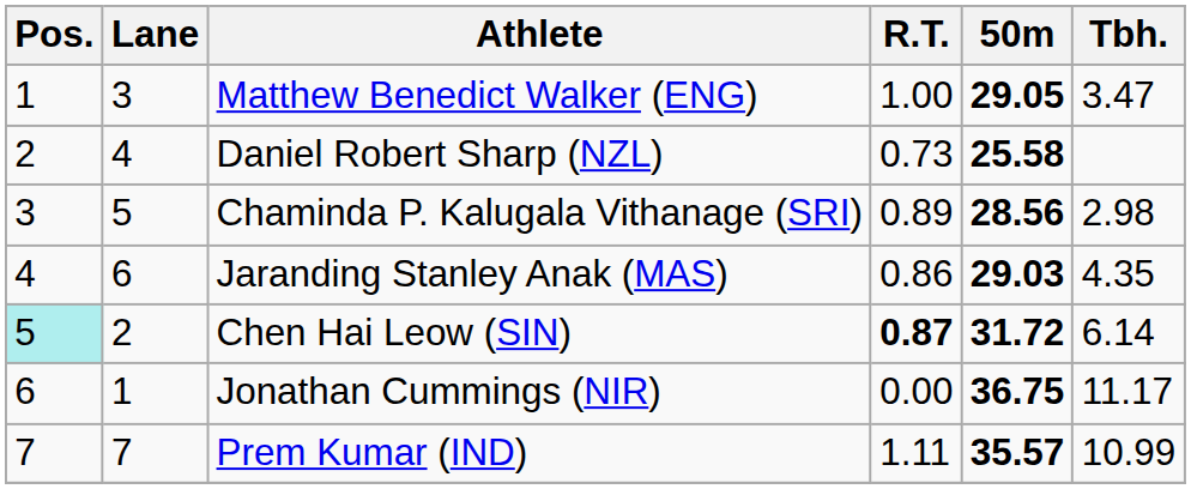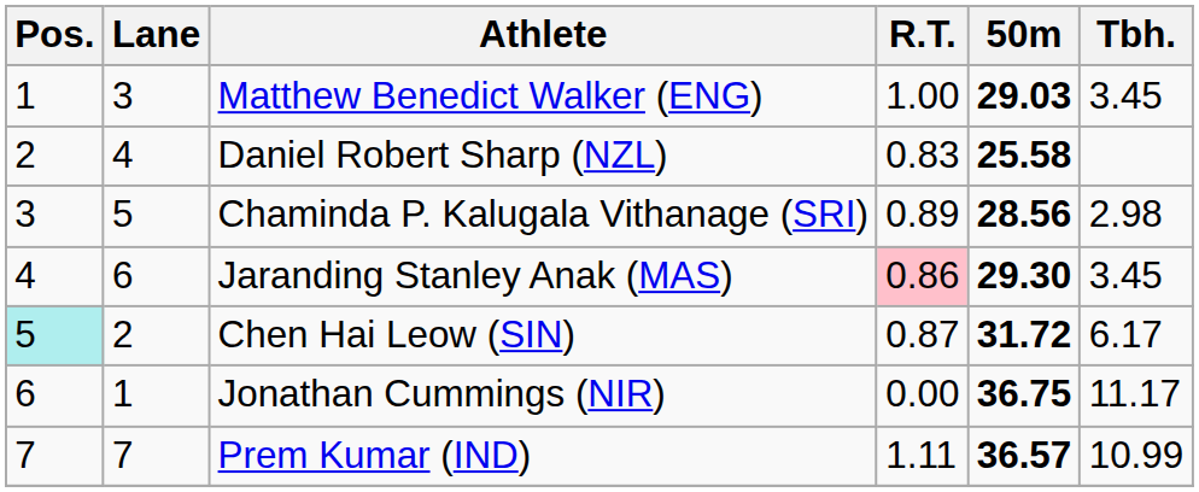Matthew Benedict Walker (ENG) | 50m: 29.05 -> 29.03
Matthew Benedict Walker (ENG) | Tbh.: 3.47 -> 3.45
Daniel Robert Sharp (NZL) | R.T.: 0.73 -> 0.83
Jaranding Stanley Anak (MAS) | R.T.: no background -> pink background
Jaranding Stanley Anak (MAS) | 50m: 29.03 -> 29.30
Jaranding Stanley Anak (MAS) | Tbh.: 4.35 -> 3.45
Chen Hai Leow (SIN) | R.T.: bold -> normal
Chen Hai Leow (SIN) | Tbh.: 6.14 -> 6.17
Prem Kumar (IND) | 50m: 35.57 -> 36.57
